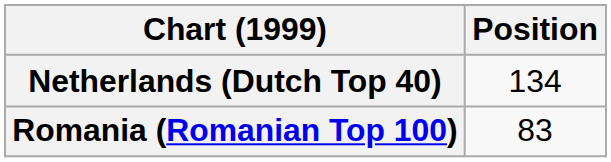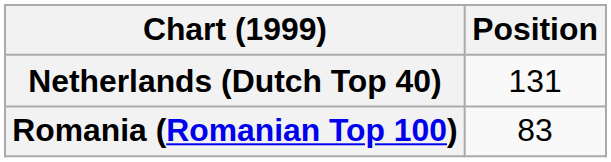Netherlands (Dutch Top 40) | Position: 134 -> 131
